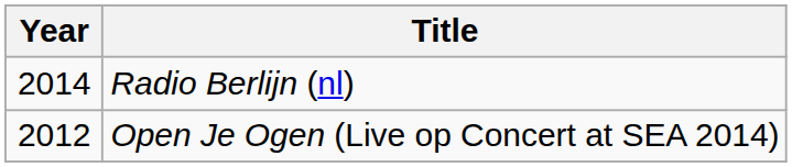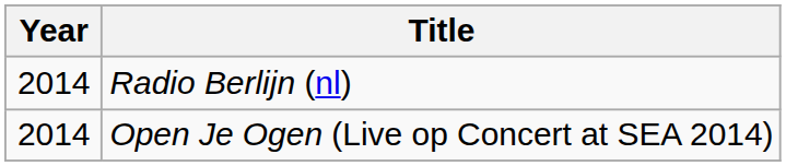Open Je Ogen (Live op Concert at SEA 2014) | Year: 2012 -> 2014
